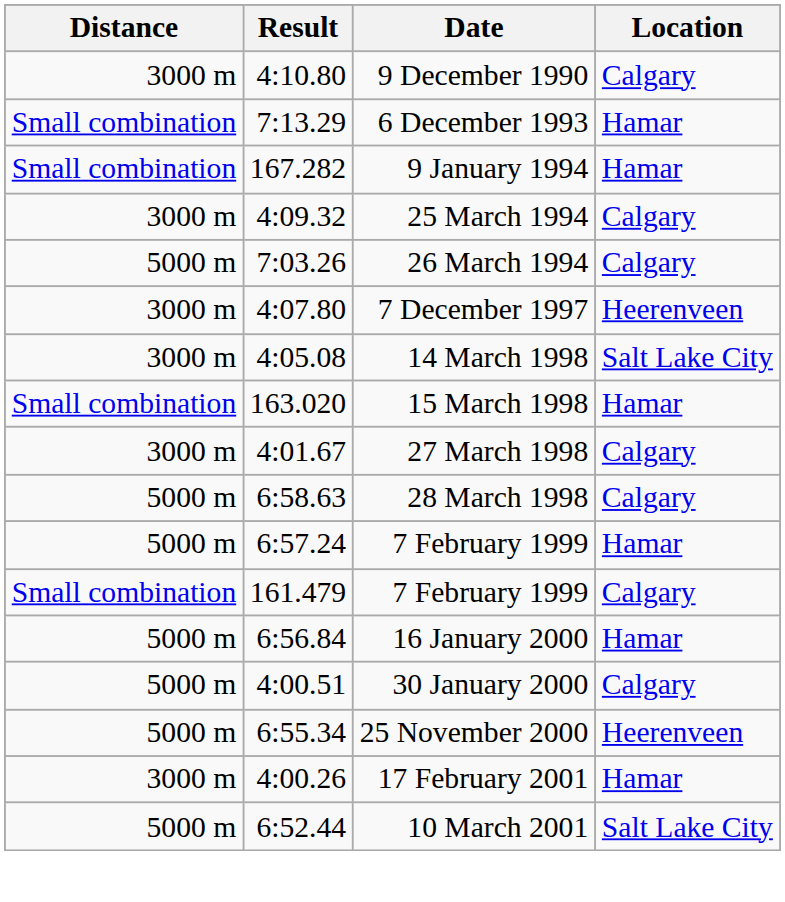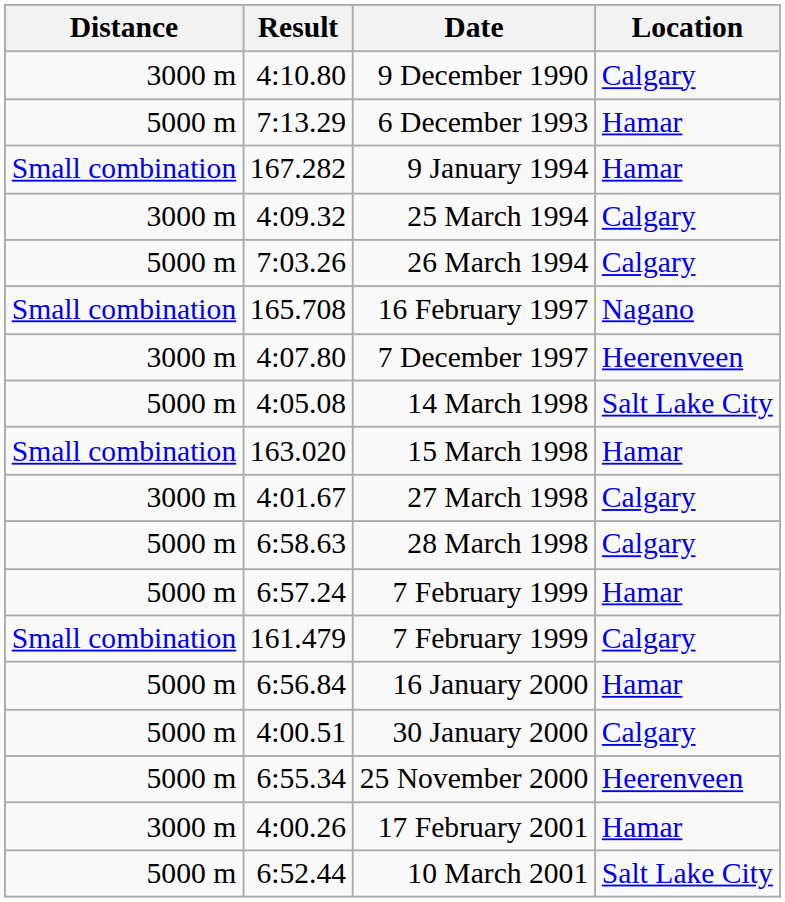6 December 1993 | Distance: Small combination -> 5000 m
+ row: Small combination | 165.708 | 16 February 1997 | Nagano
14 March 1998 | Distance: 3000 m -> 5000 m
